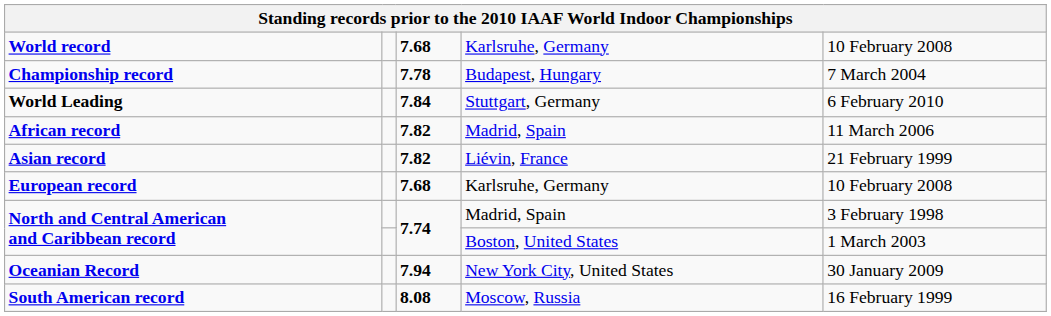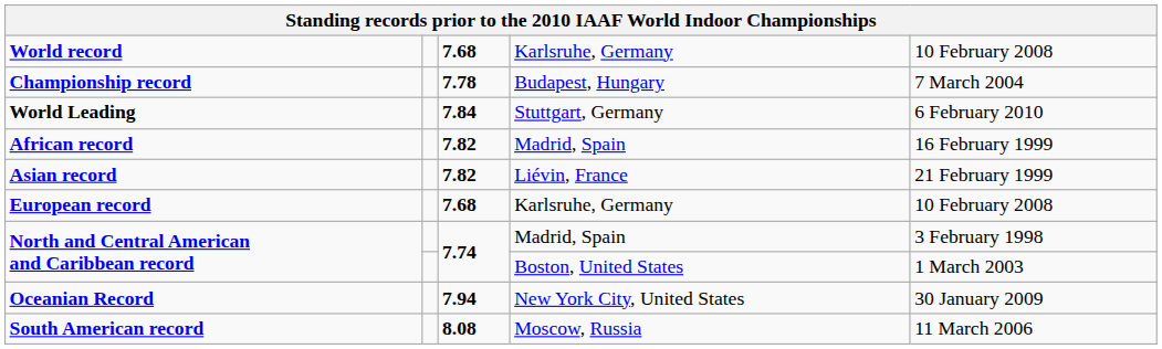African record | column 5: 11 March 2006 -> 16 February 1999
South American record | column 5: 16 February 1999 -> 11 March 2006
